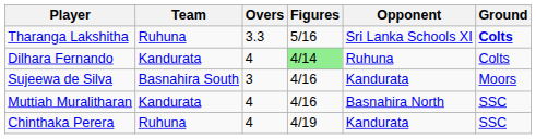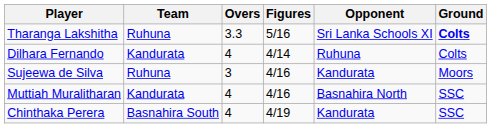Dilhara Fernando | Figures: lightgreen background -> no background
Sujeewa de Silva | Team: Basnahira South -> Ruhuna
Chinthaka Perera | Team: Ruhuna -> Basnahira South
